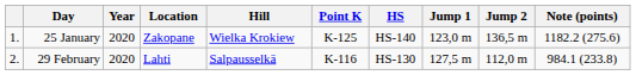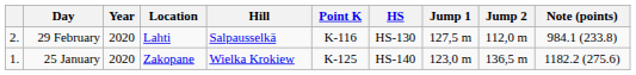rows swapped: 25 January <-> 29 February
